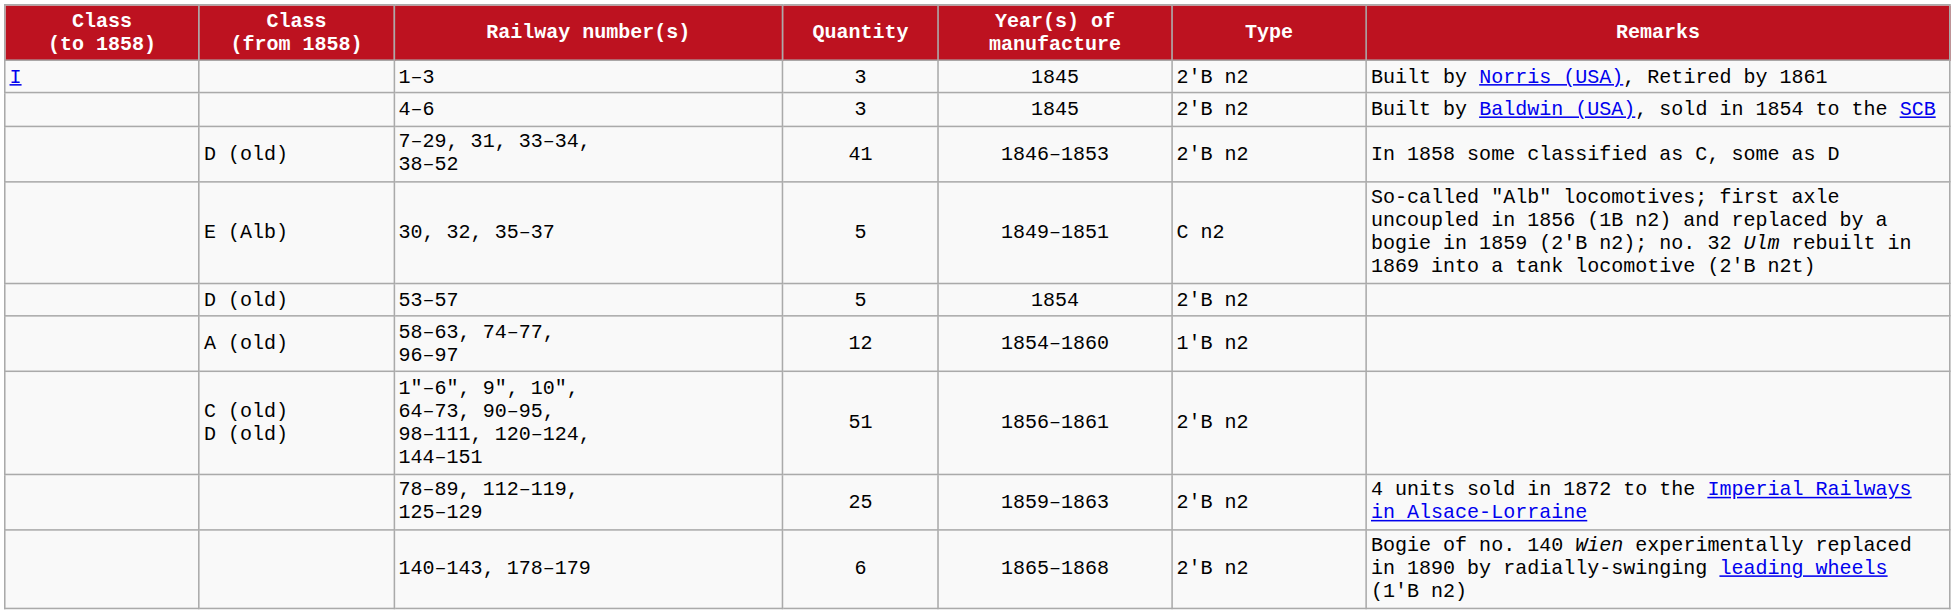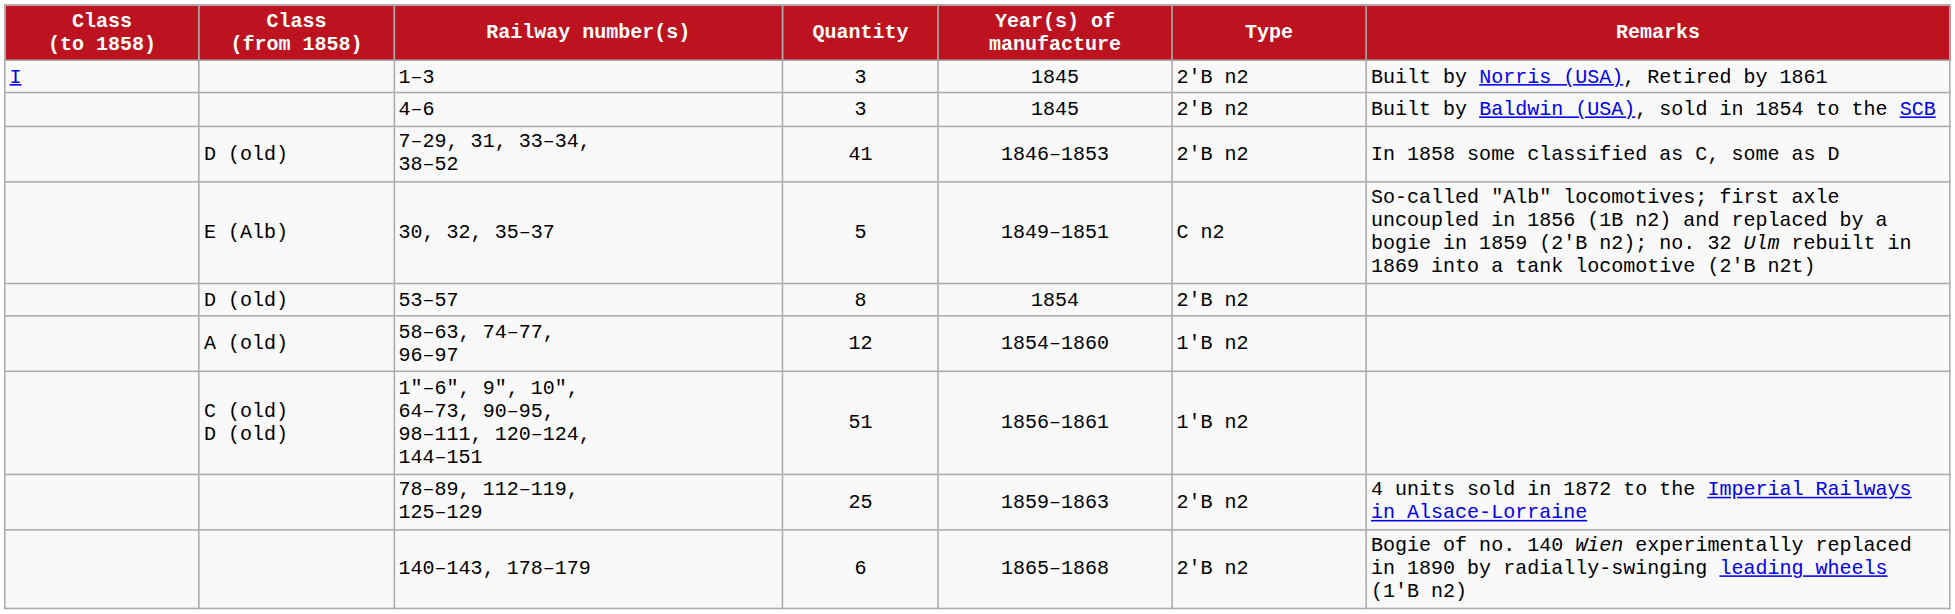53–57 | Quantity: 5 -> 8
1"–6", 9", 10", 64–73, 90–95, 98–111, 120–124, 144–151 | Type: 2′B n2 -> 1′B n2
